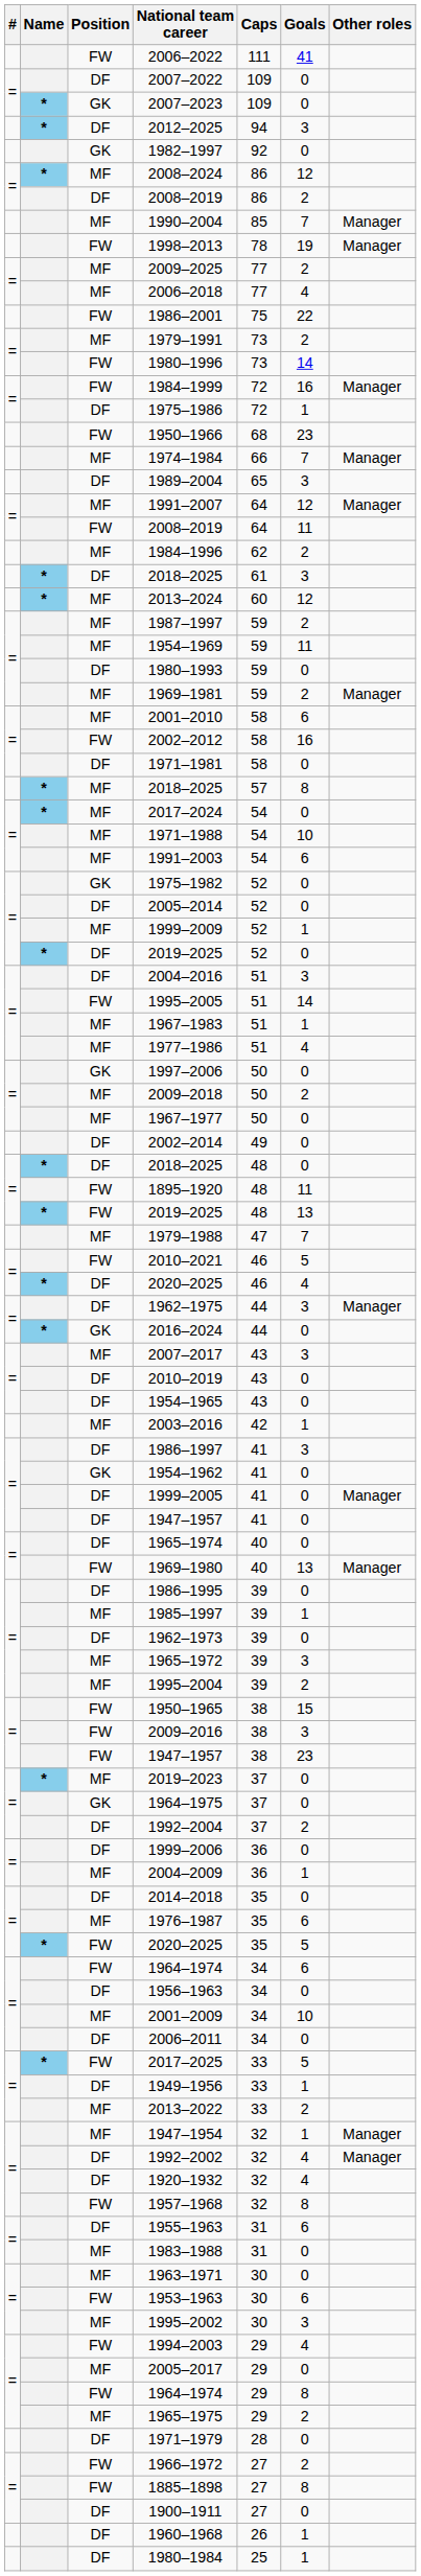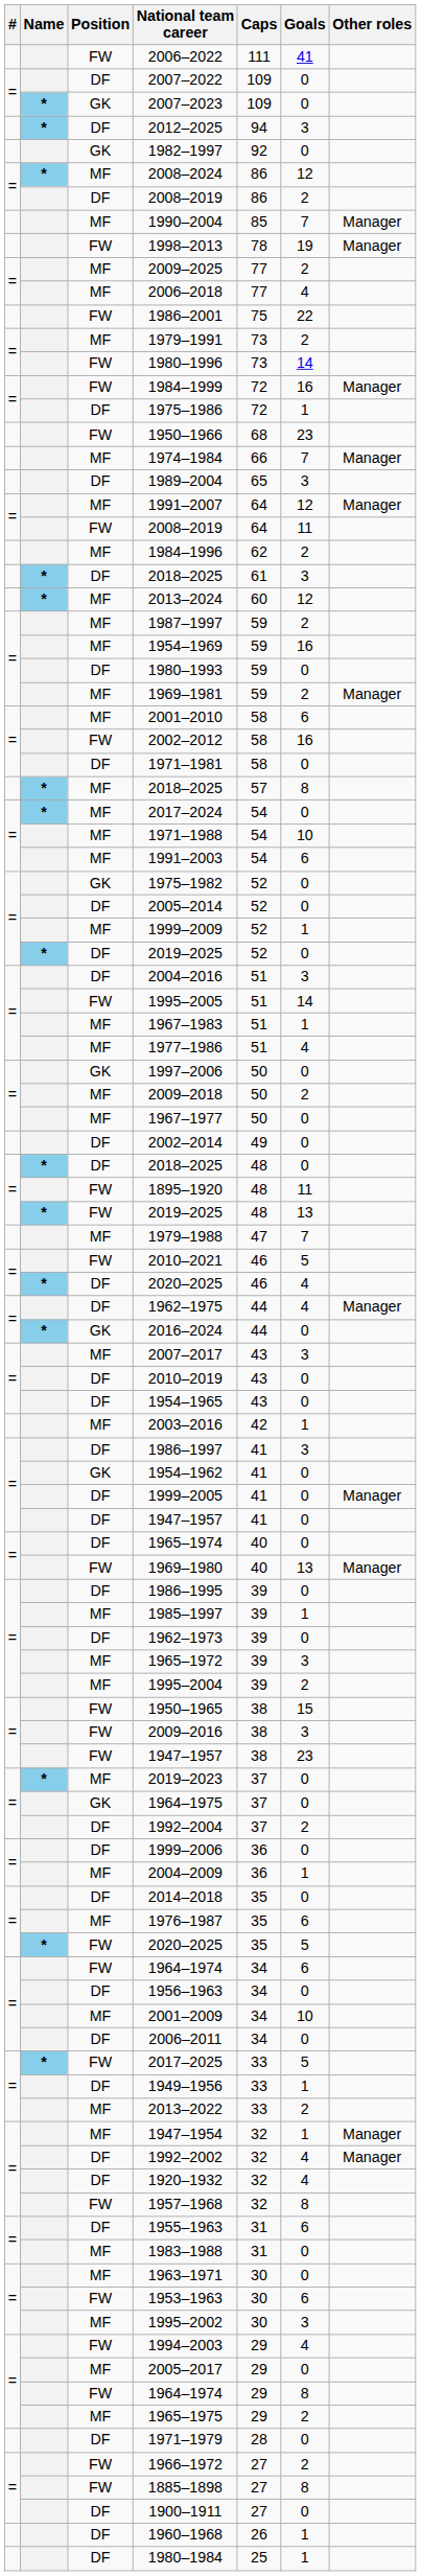1954–1969 | Goals: 11 -> 16
1962–1975 | Goals: 3 -> 4
